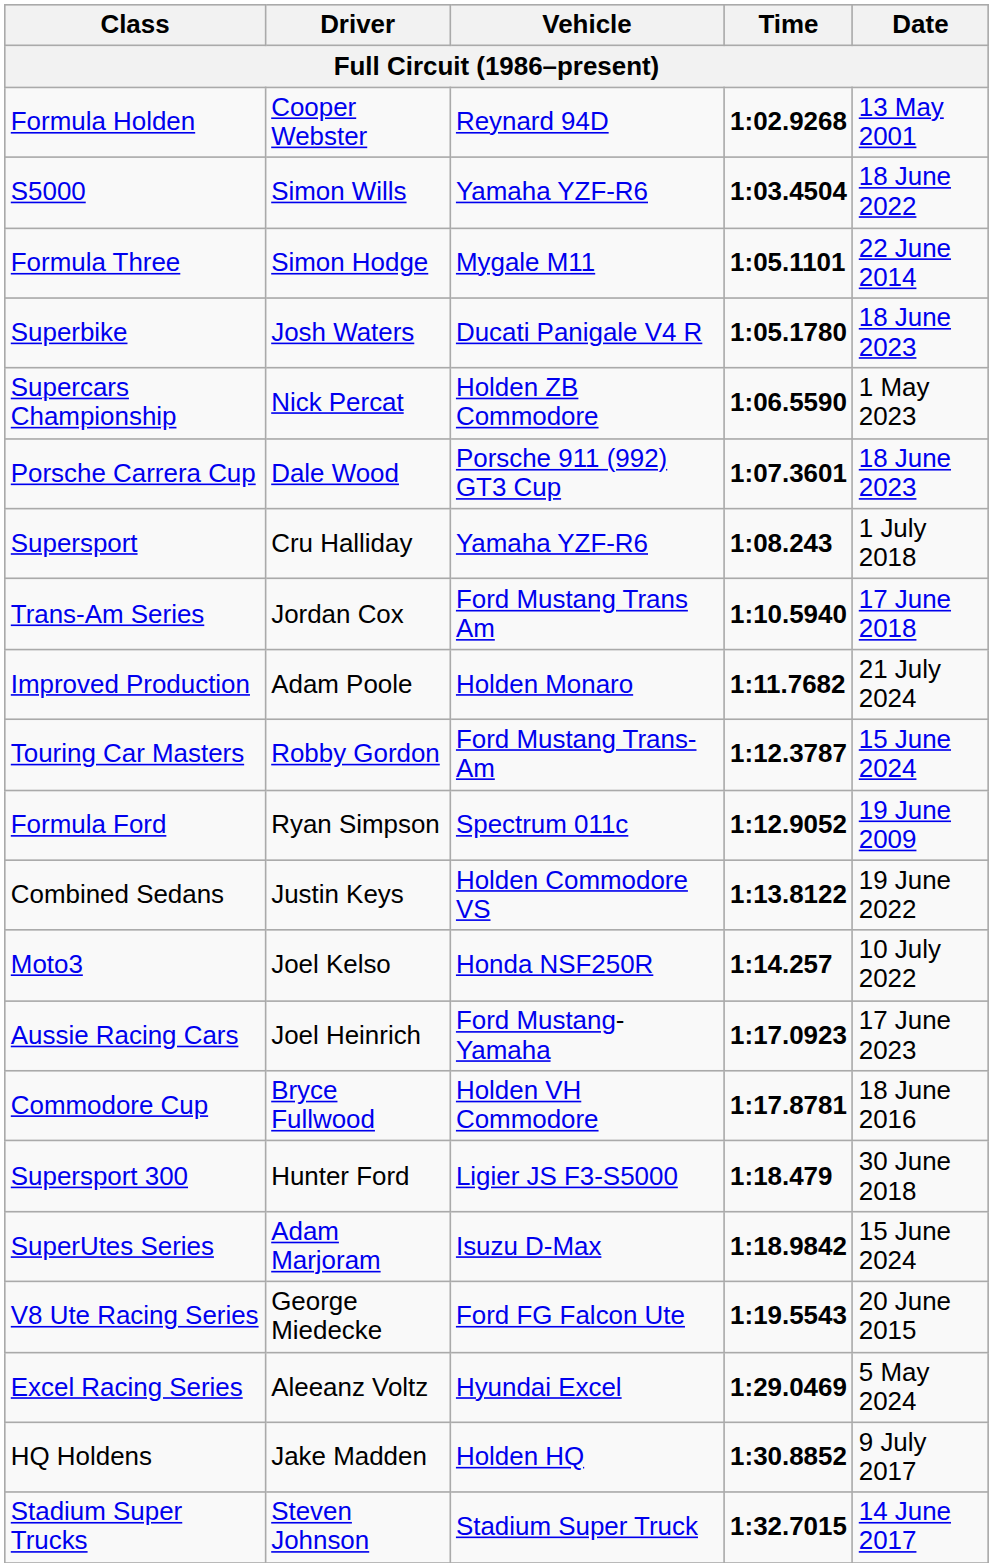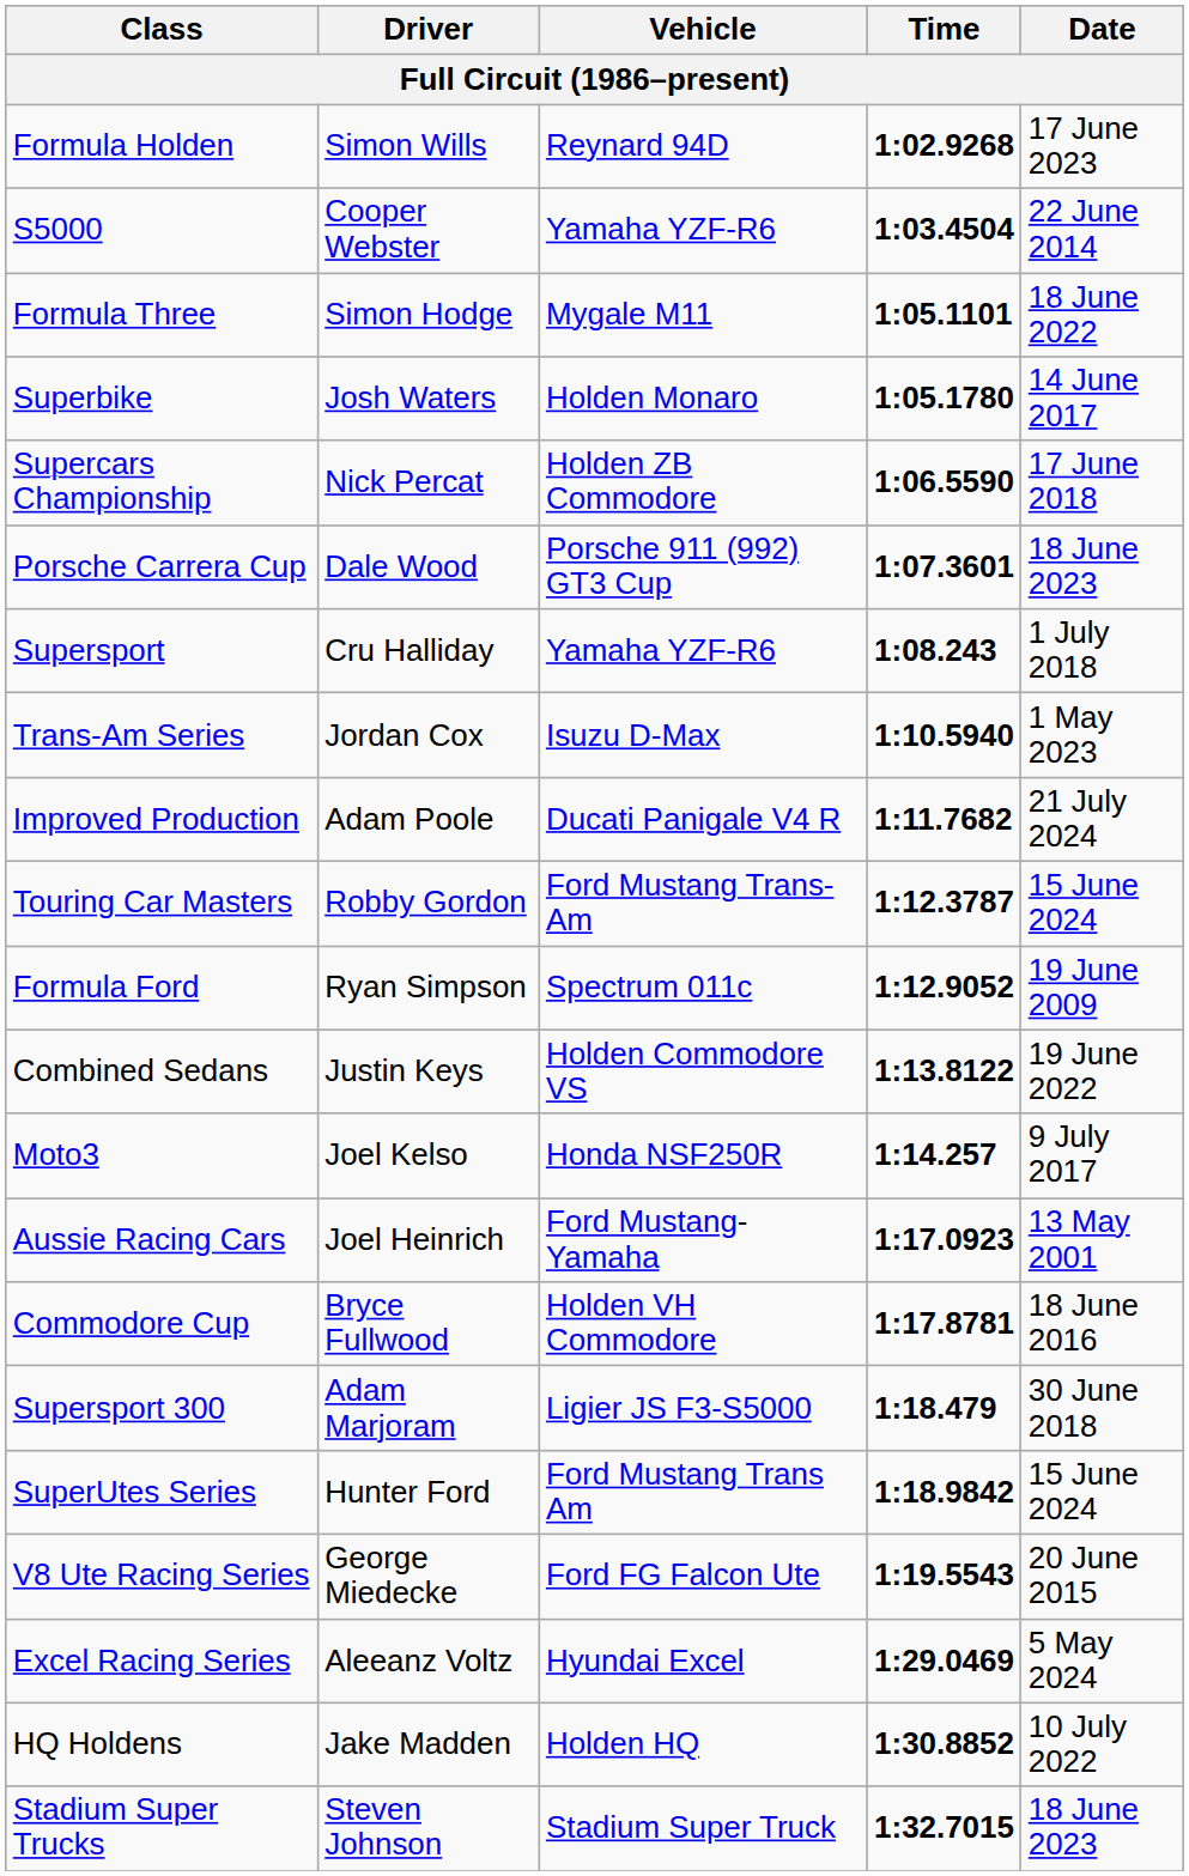Formula Holden | Driver: Cooper Webster -> Simon Wills
Formula Holden | Date: 13 May 2001 -> 17 June 2023
S5000 | Driver: Simon Wills -> Cooper Webster
S5000 | Date: 18 June 2022 -> 22 June 2014
Formula Three | Date: 22 June 2014 -> 18 June 2022
Superbike | Vehicle: Ducati Panigale V4 R -> Holden Monaro
Superbike | Date: 18 June 2023 -> 14 June 2017
Supercars Championship | Date: 1 May 2023 -> 17 June 2018
Trans-Am Series | Vehicle: Ford Mustang Trans Am -> Isuzu D-Max
Trans-Am Series | Date: 17 June 2018 -> 1 May 2023
Improved Production | Vehicle: Holden Monaro -> Ducati Panigale V4 R
Moto3 | Date: 10 July 2022 -> 9 July 2017
Aussie Racing Cars | Date: 17 June 2023 -> 13 May 2001
Supersport 300 | Driver: Hunter Ford -> Adam Marjoram
SuperUtes Series | Driver: Adam Marjoram -> Hunter Ford
SuperUtes Series | Vehicle: Isuzu D-Max -> Ford Mustang Trans Am
HQ Holdens | Date: 9 July 2017 -> 10 July 2022
Stadium Super Trucks | Date: 14 June 2017 -> 18 June 2023
